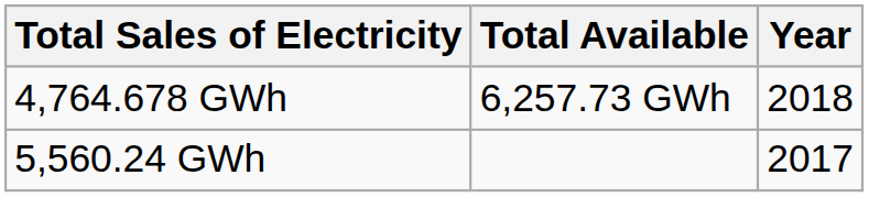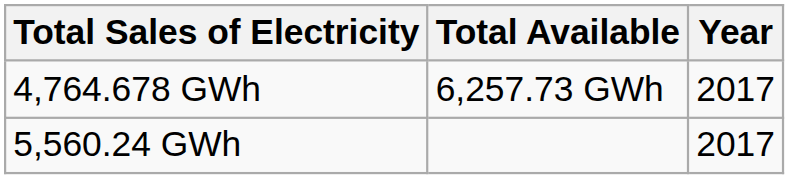4,764.678 GWh | Year: 2018 -> 2017
